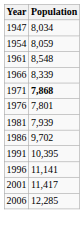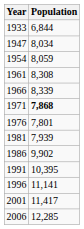+ row: 1933 | 6,844
1961 | Population: 8,548 -> 8,308
1986 | Population: 9,702 -> 9,902
